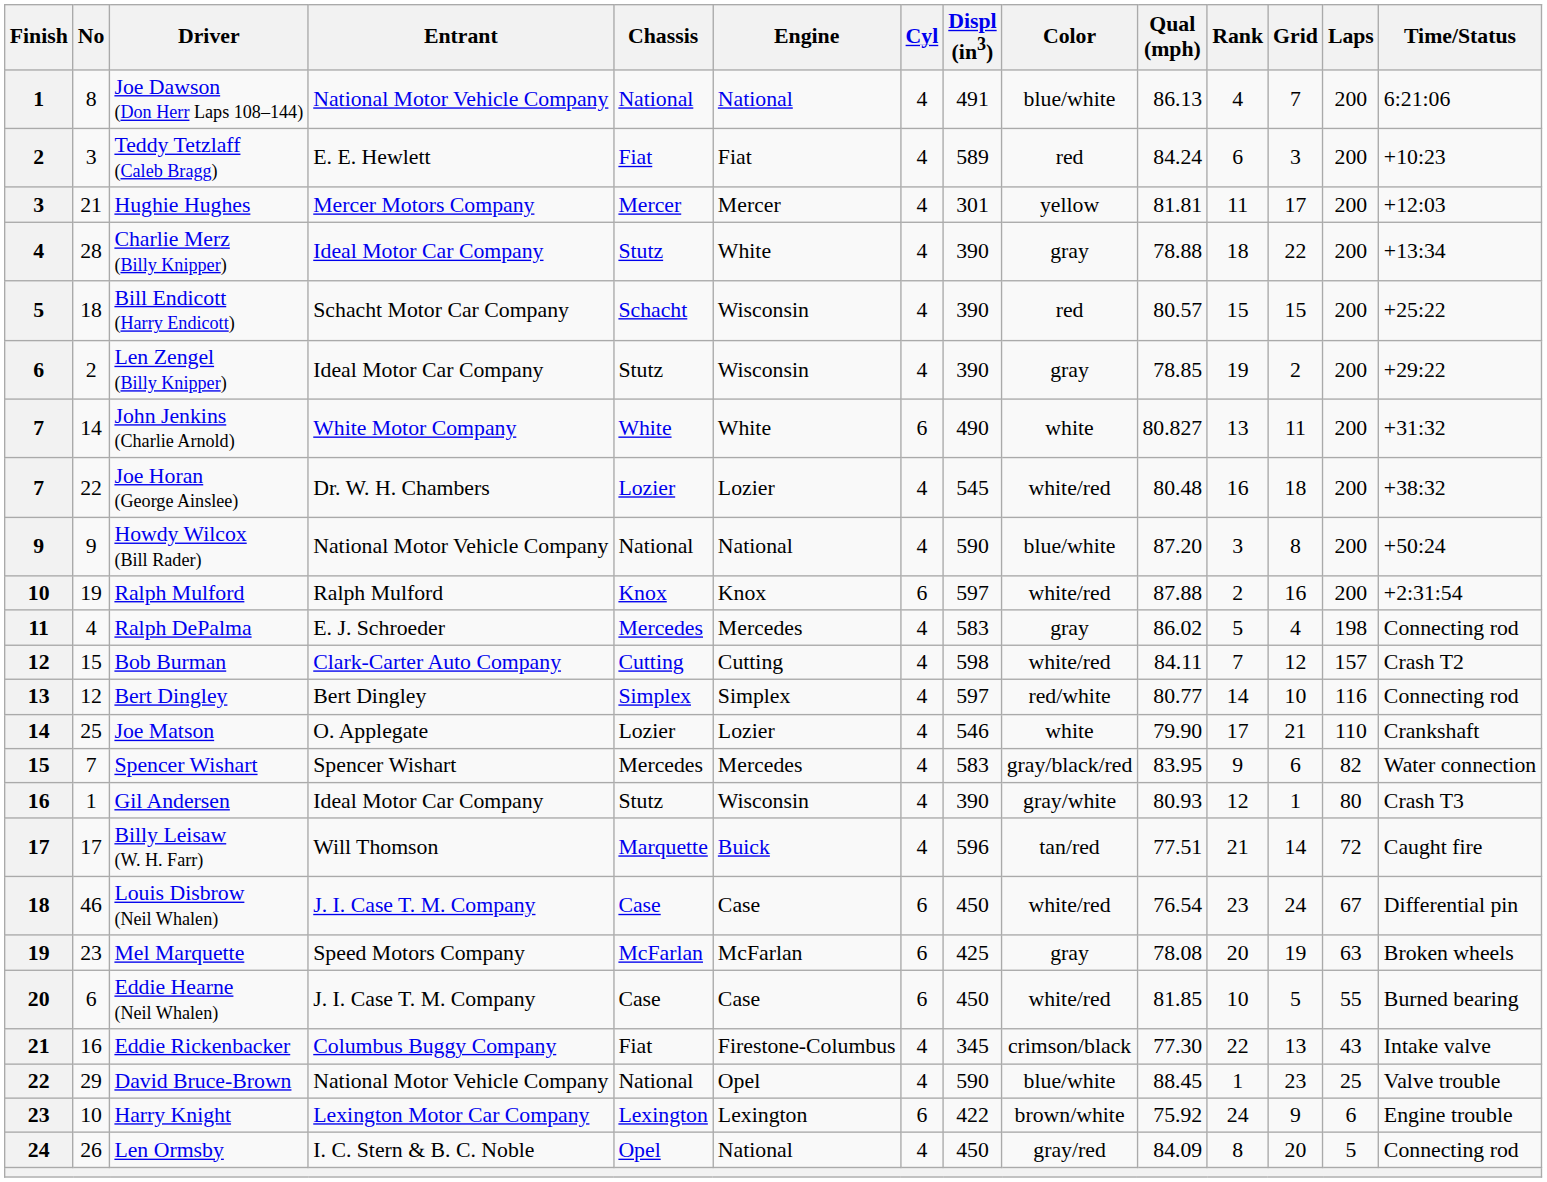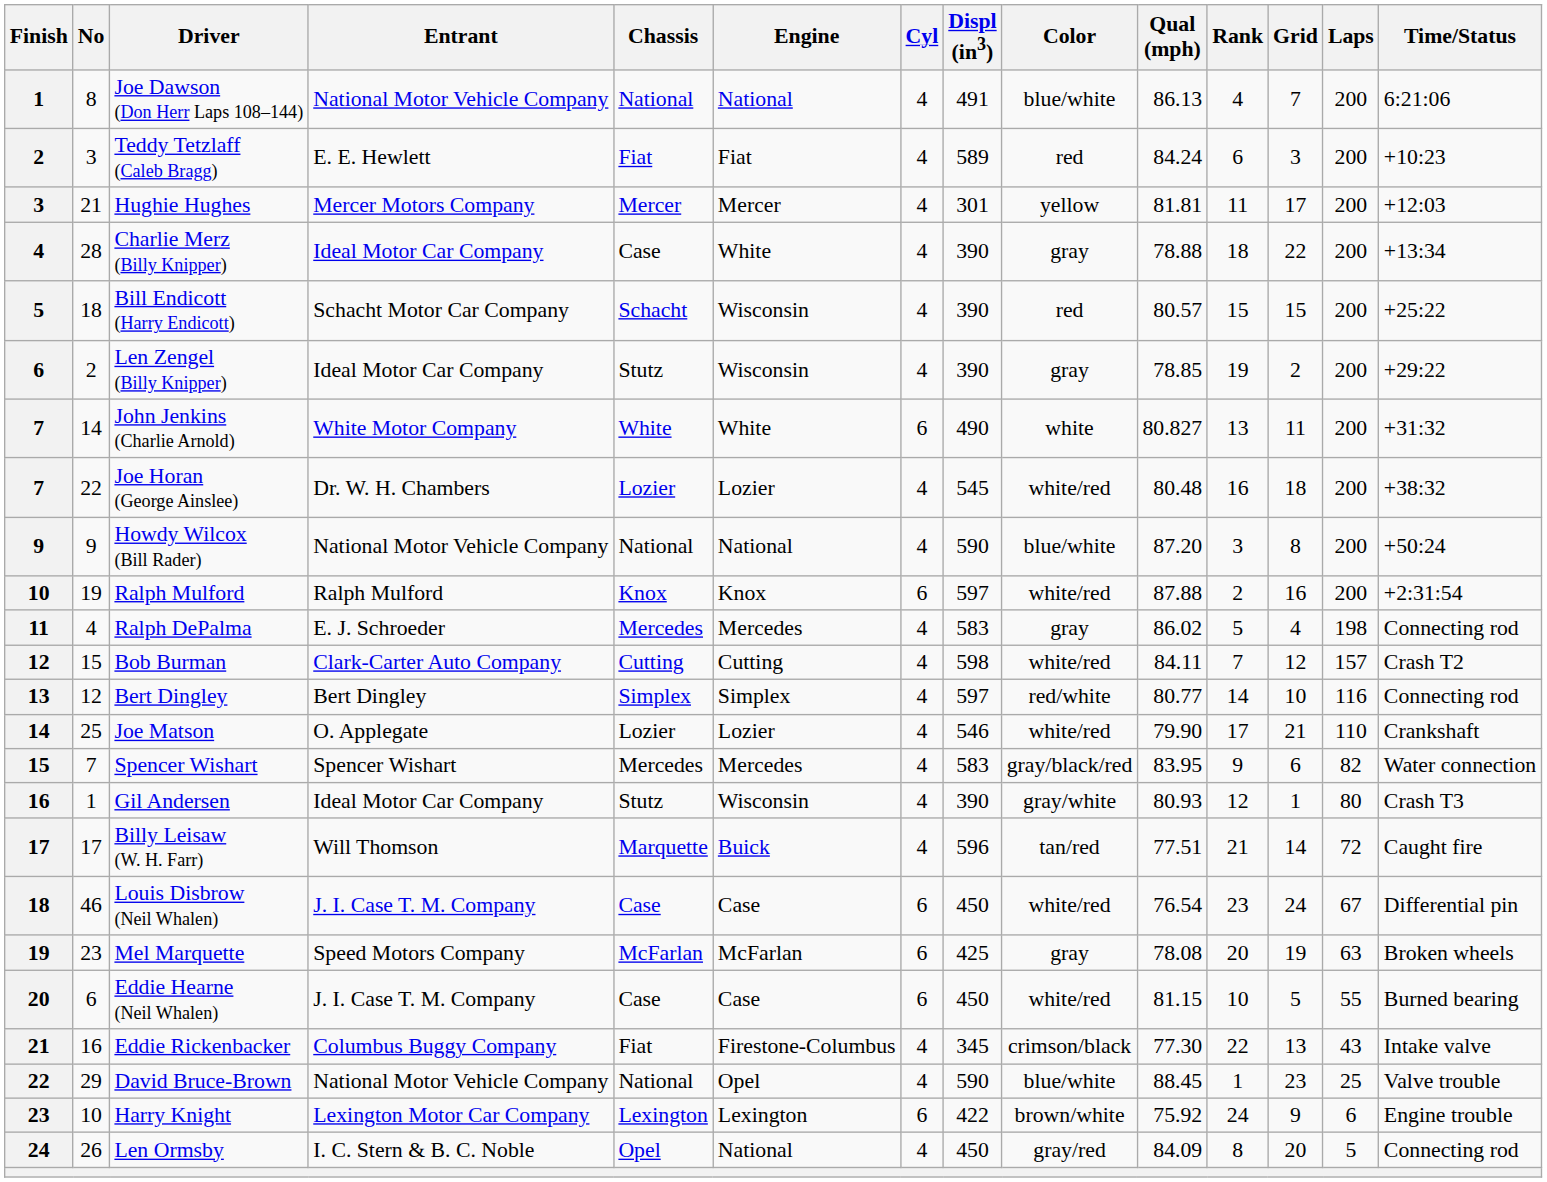Charlie Merz (Billy Knipper) | Chassis: Stutz -> Case
Joe Matson | Color: white -> white/red
Eddie Hearne (Neil Whalen) | Qual (mph): 81.85 -> 81.15
